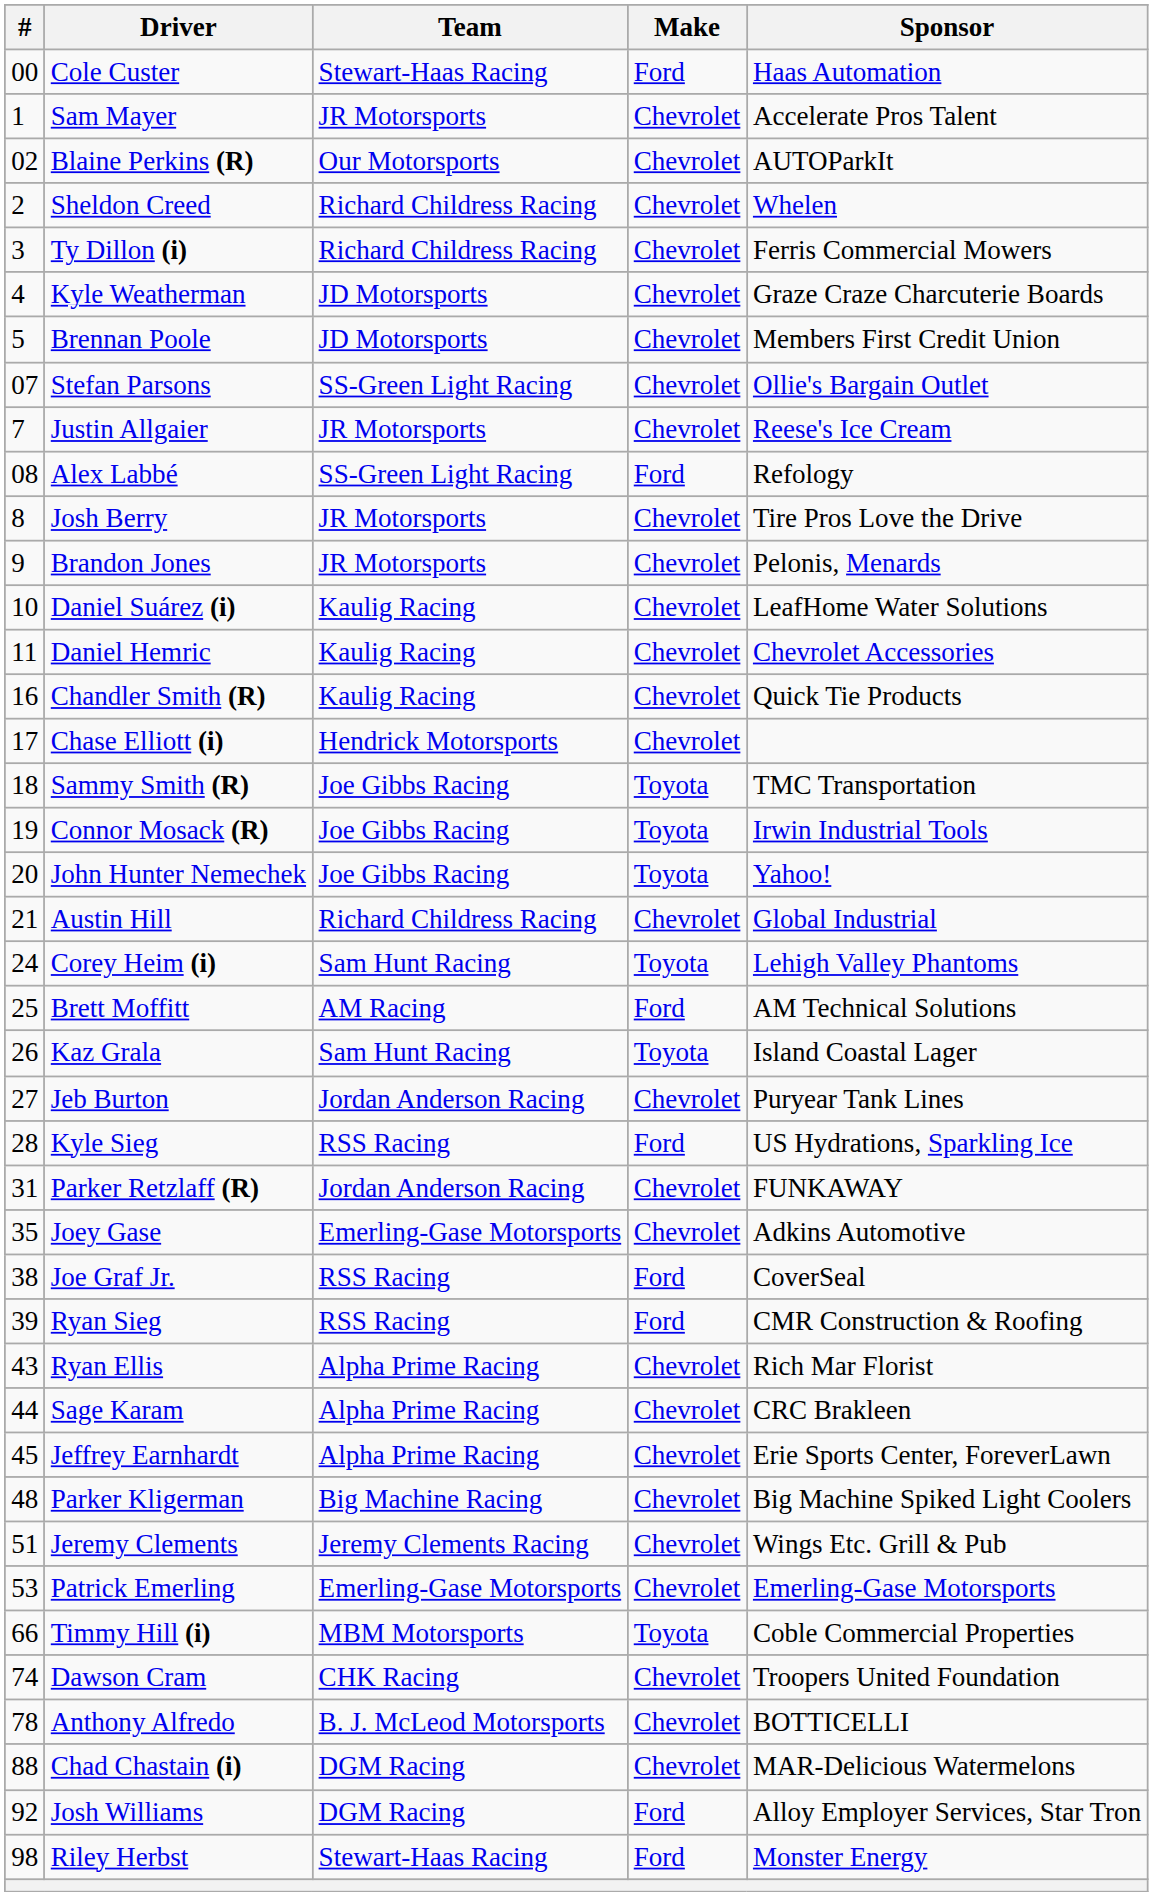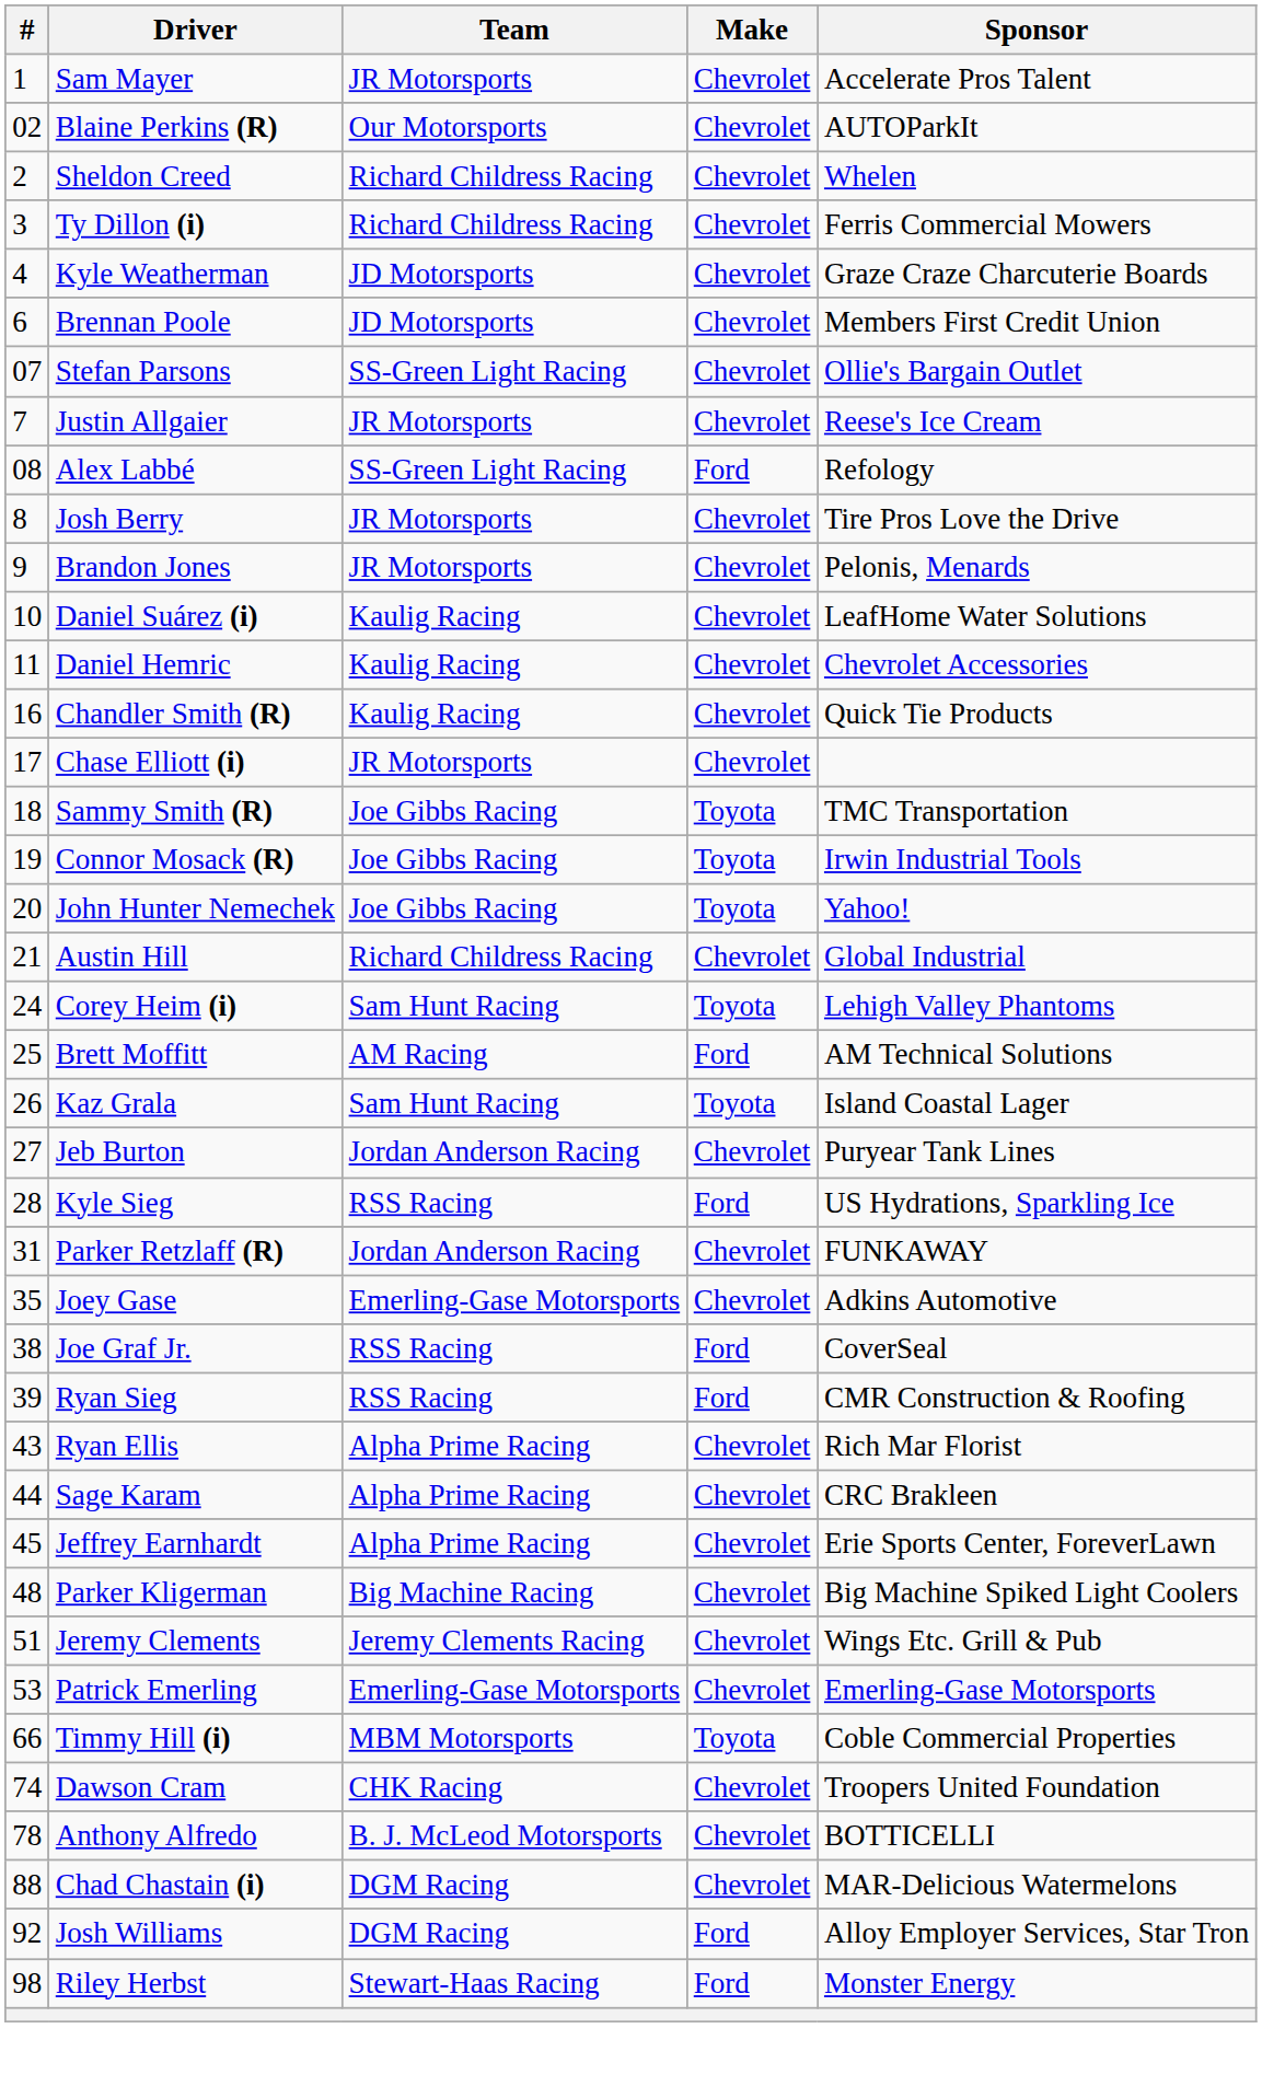- row: 00 | Cole Custer | Stewart-Haas Racing | Ford | Haas Automation
Brennan Poole | #: 5 -> 6
Chase Elliott (i) | Team: Hendrick Motorsports -> JR Motorsports
